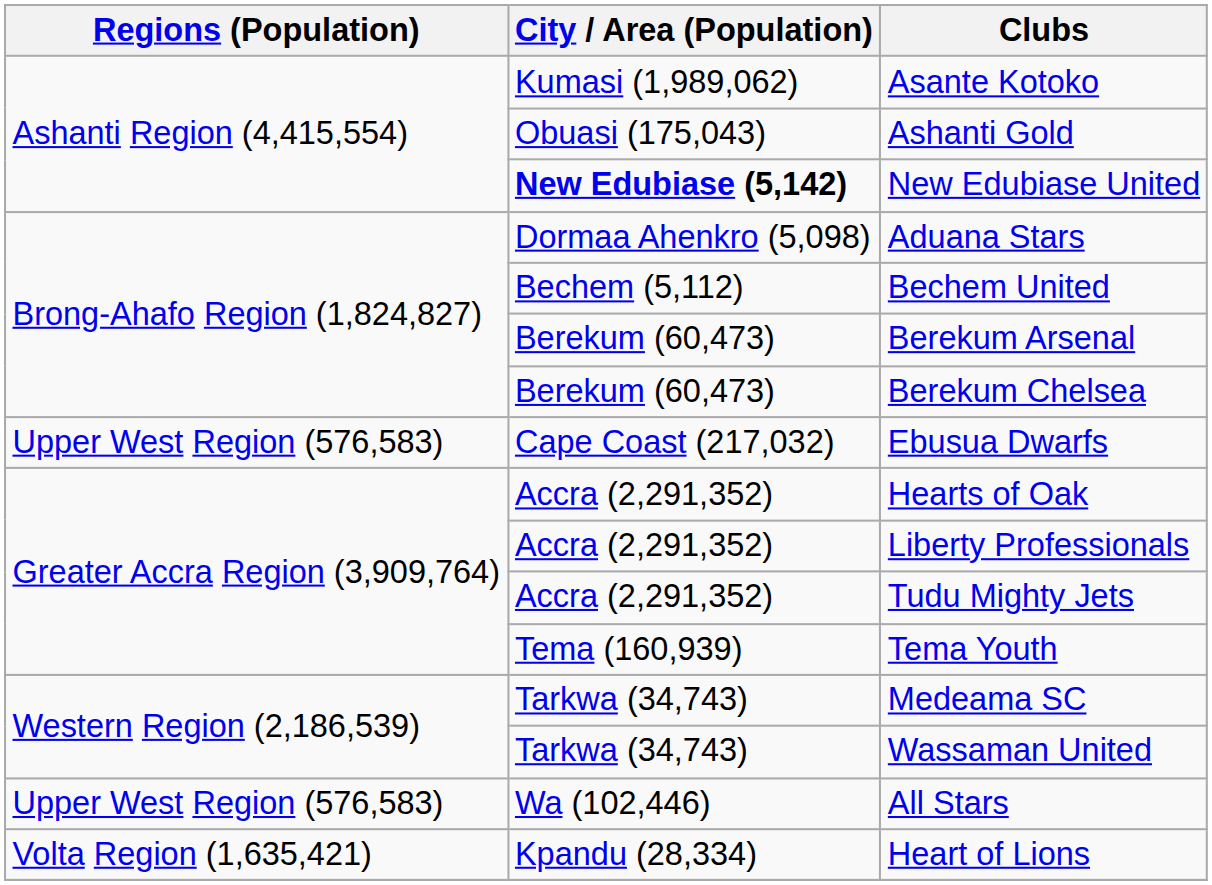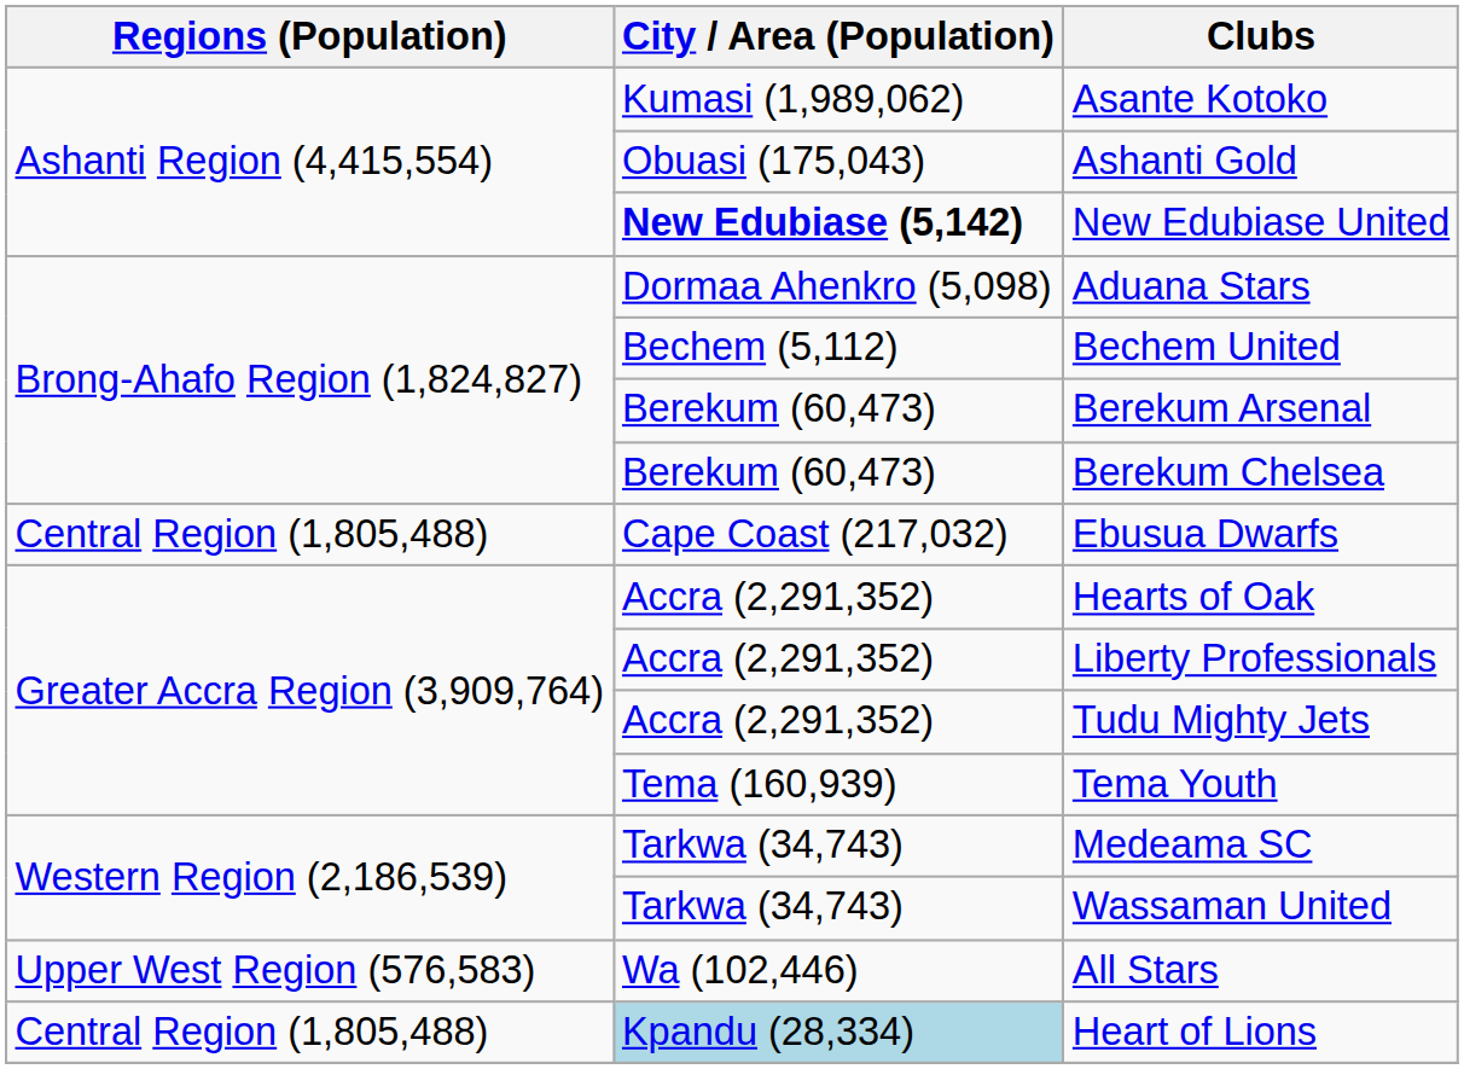Ebusua Dwarfs | Regions (Population): Upper West Region (576,583) -> Central Region (1,805,488)
Heart of Lions | Regions (Population): Volta Region (1,635,421) -> Central Region (1,805,488)
Heart of Lions | City / Area (Population): no background -> lightblue background
